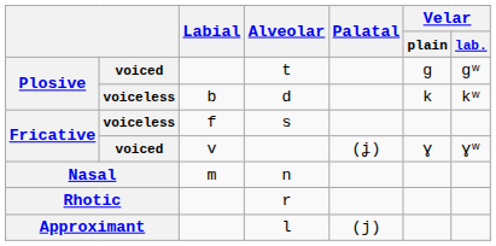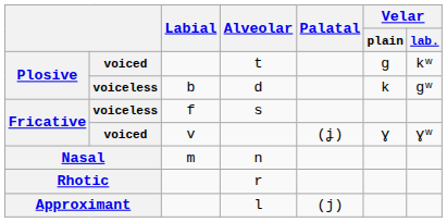t | Velar / lab.: ɡʷ -> kʷ
d | Velar / lab.: kʷ -> ɡʷ
